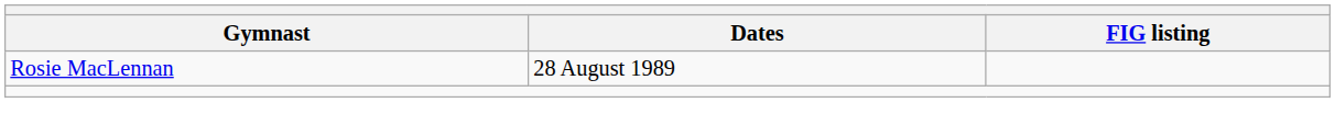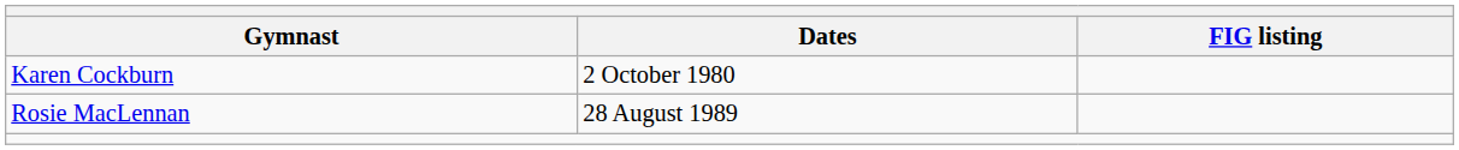+ row: Karen Cockburn | 2 October 1980
